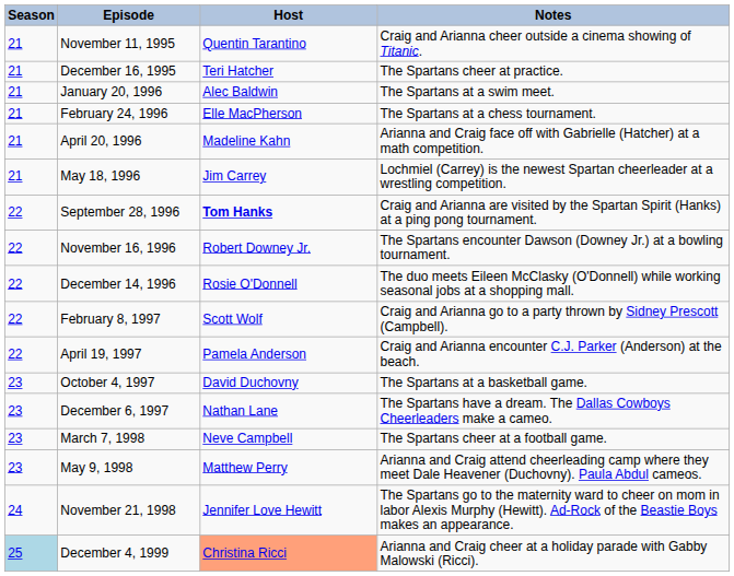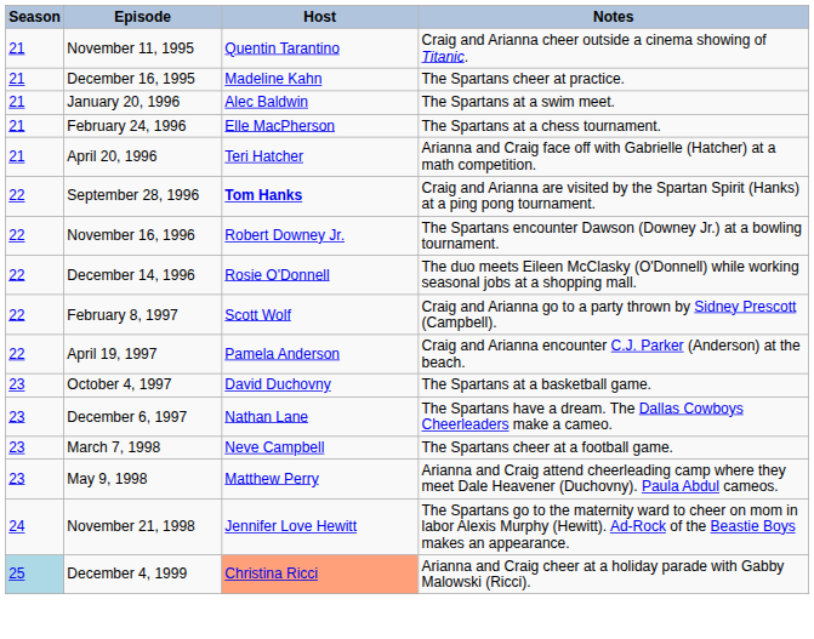December 16, 1995 | Host: Teri Hatcher -> Madeline Kahn
April 20, 1996 | Host: Madeline Kahn -> Teri Hatcher
- row: 21 | May 18, 1996 | Jim Carrey | Lochmiel (Carrey) is the newest Spartan cheerleader at a wrestling competition.
